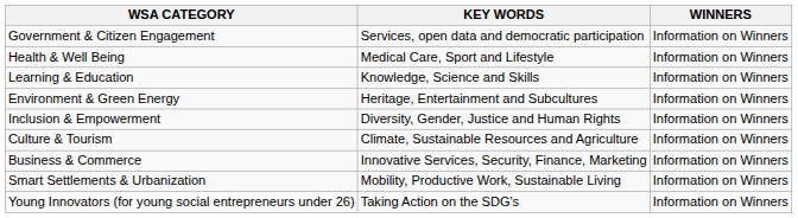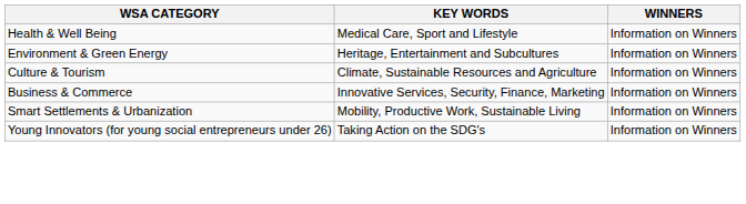- row: Government & Citizen Engagement | Services, open data and democratic participation | Information on Winners
- row: Learning & Education | Knowledge, Science and Skills | Information on Winners
- row: Inclusion & Empowerment | Diversity, Gender, Justice and Human Rights | Information on Winners
